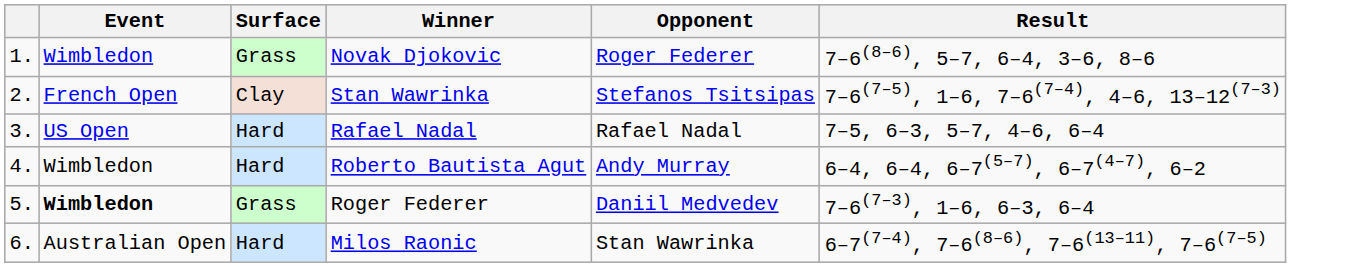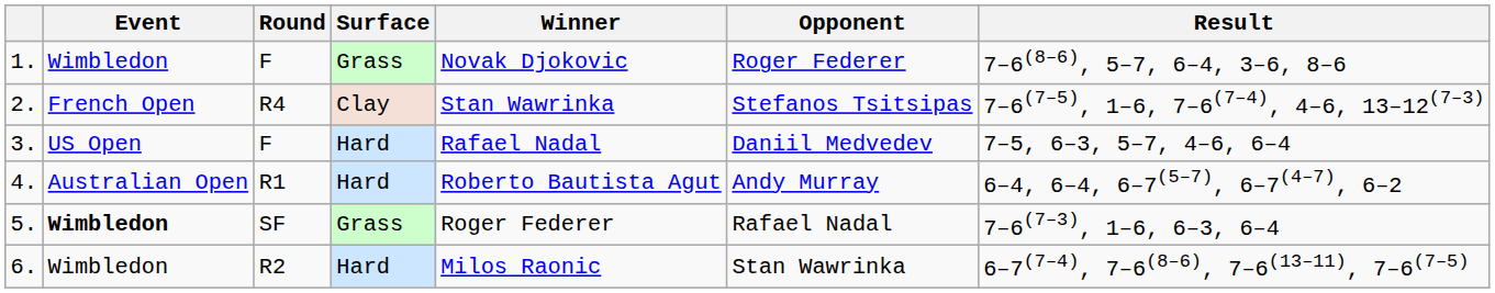+ column: Round | F | R4 | F | R1 | SF | R2
3. | Opponent: Rafael Nadal -> Daniil Medvedev
4. | Event: Wimbledon -> Australian Open
5. | Opponent: Daniil Medvedev -> Rafael Nadal
6. | Event: Australian Open -> Wimbledon
